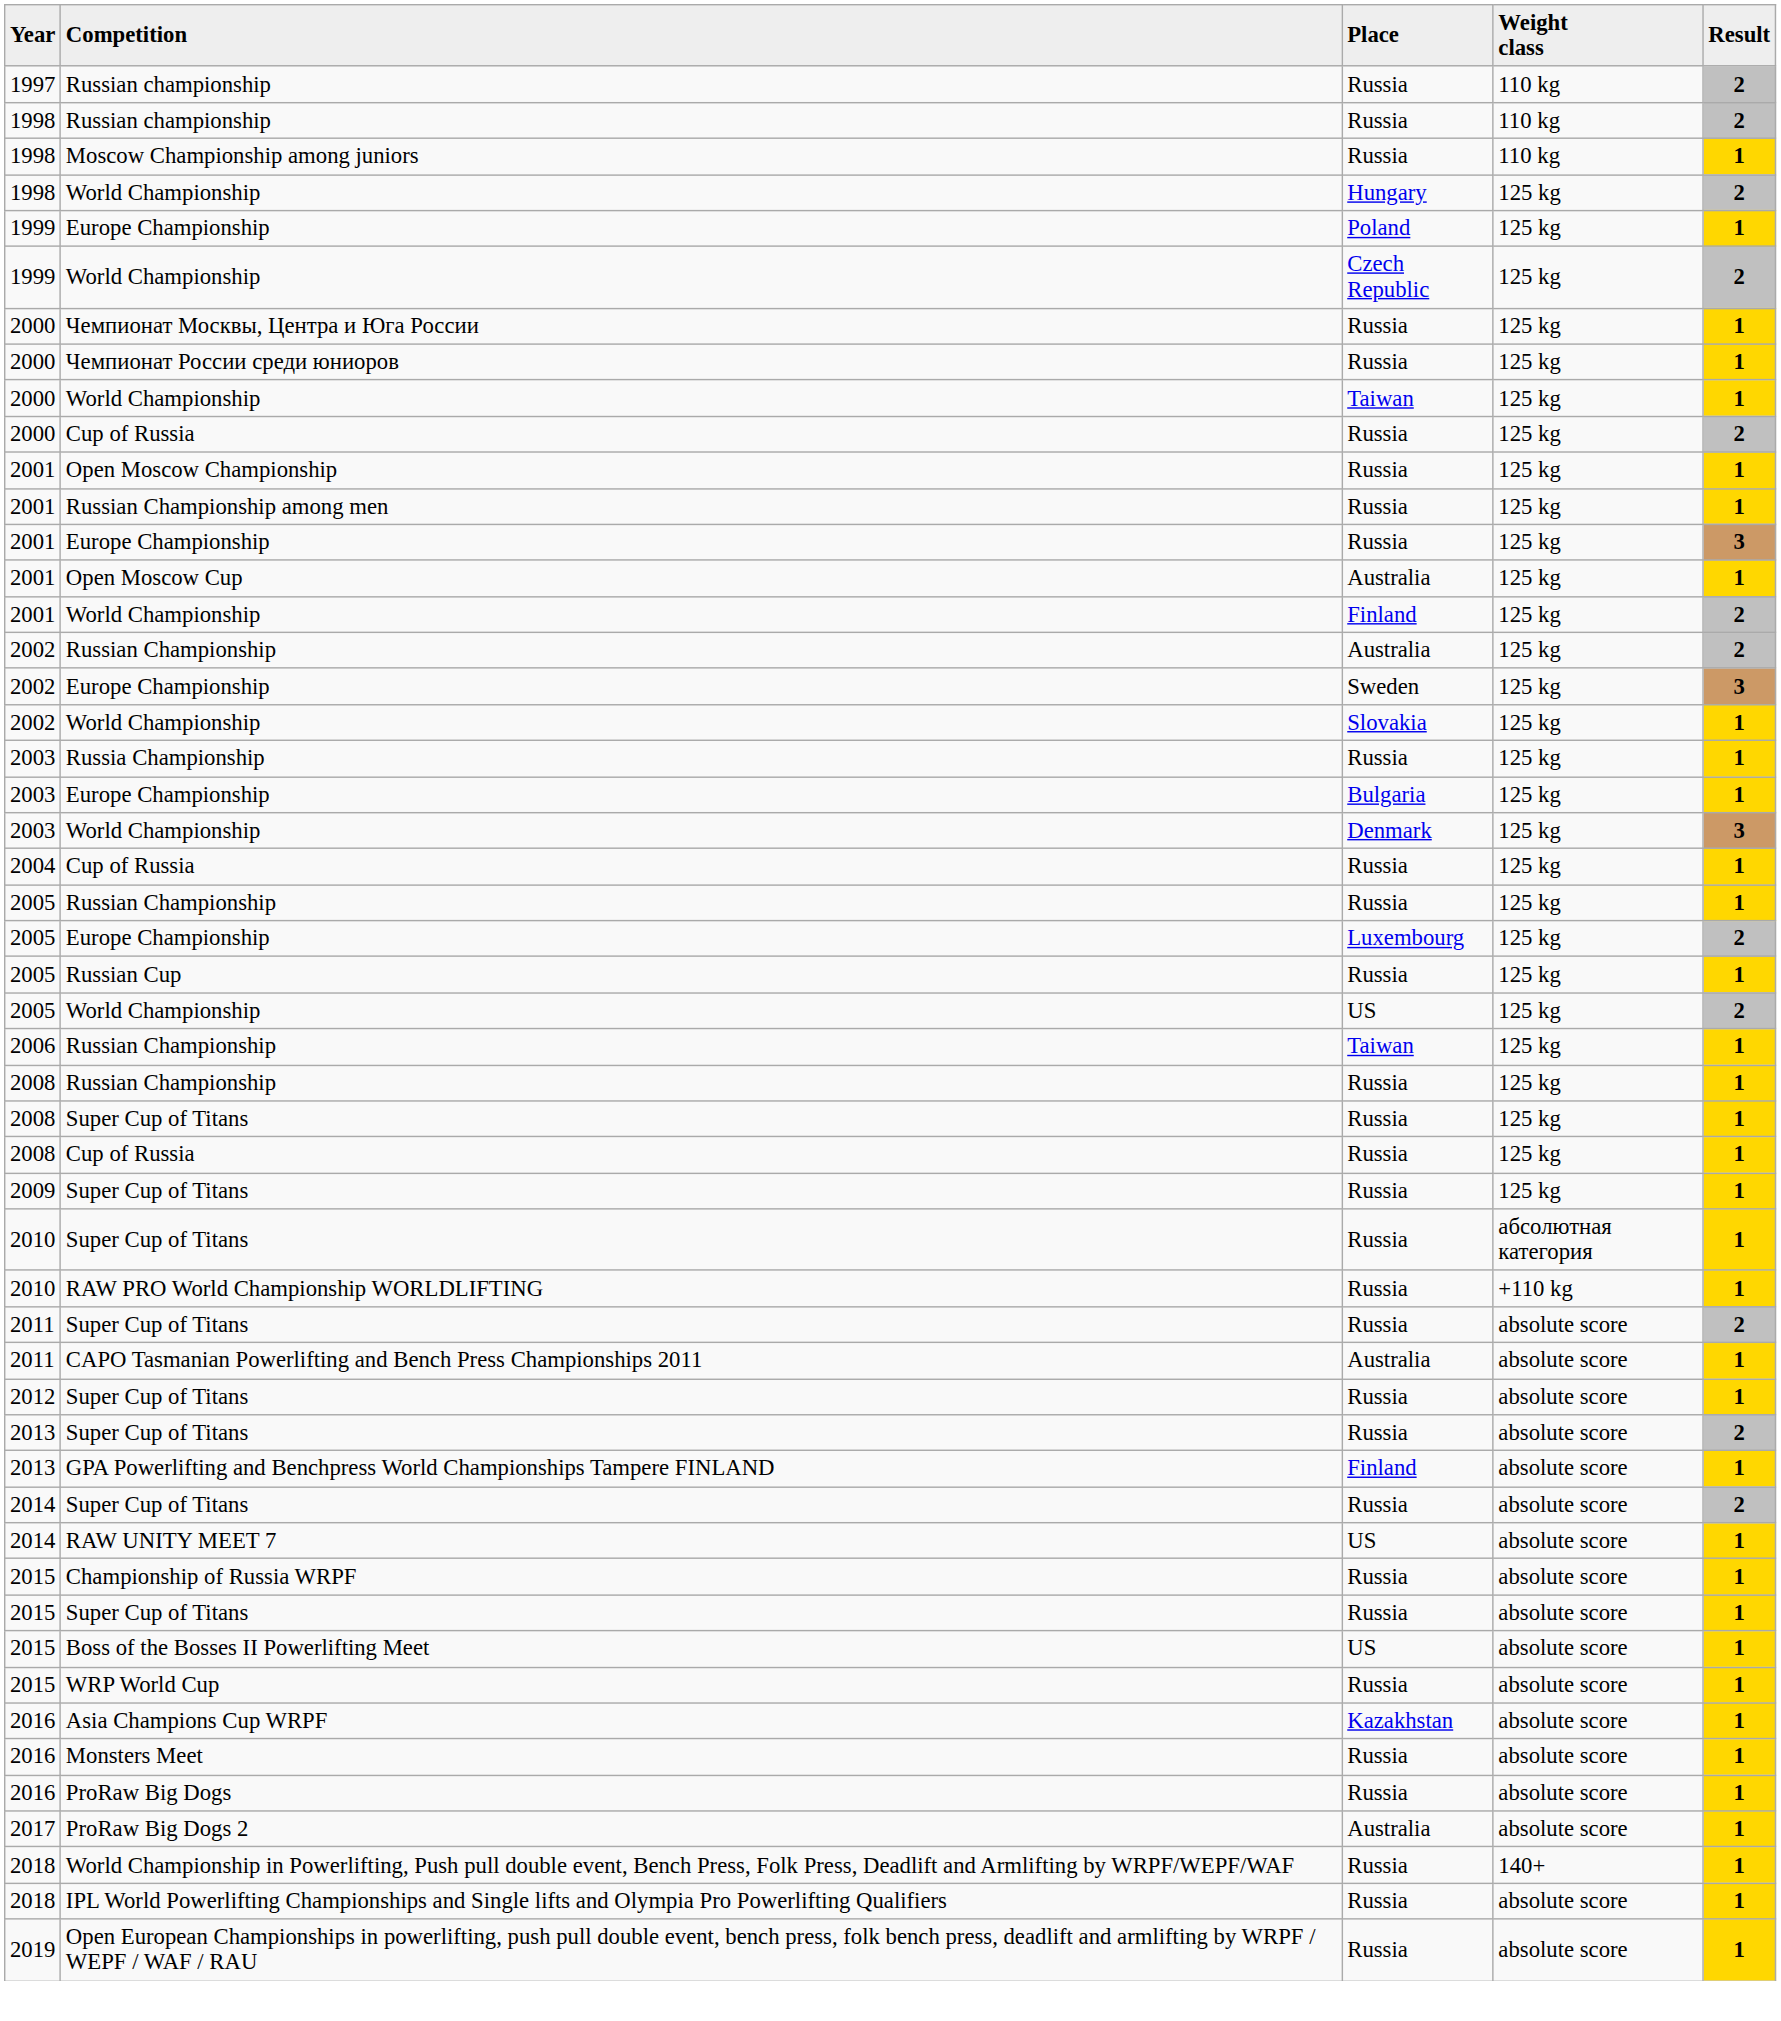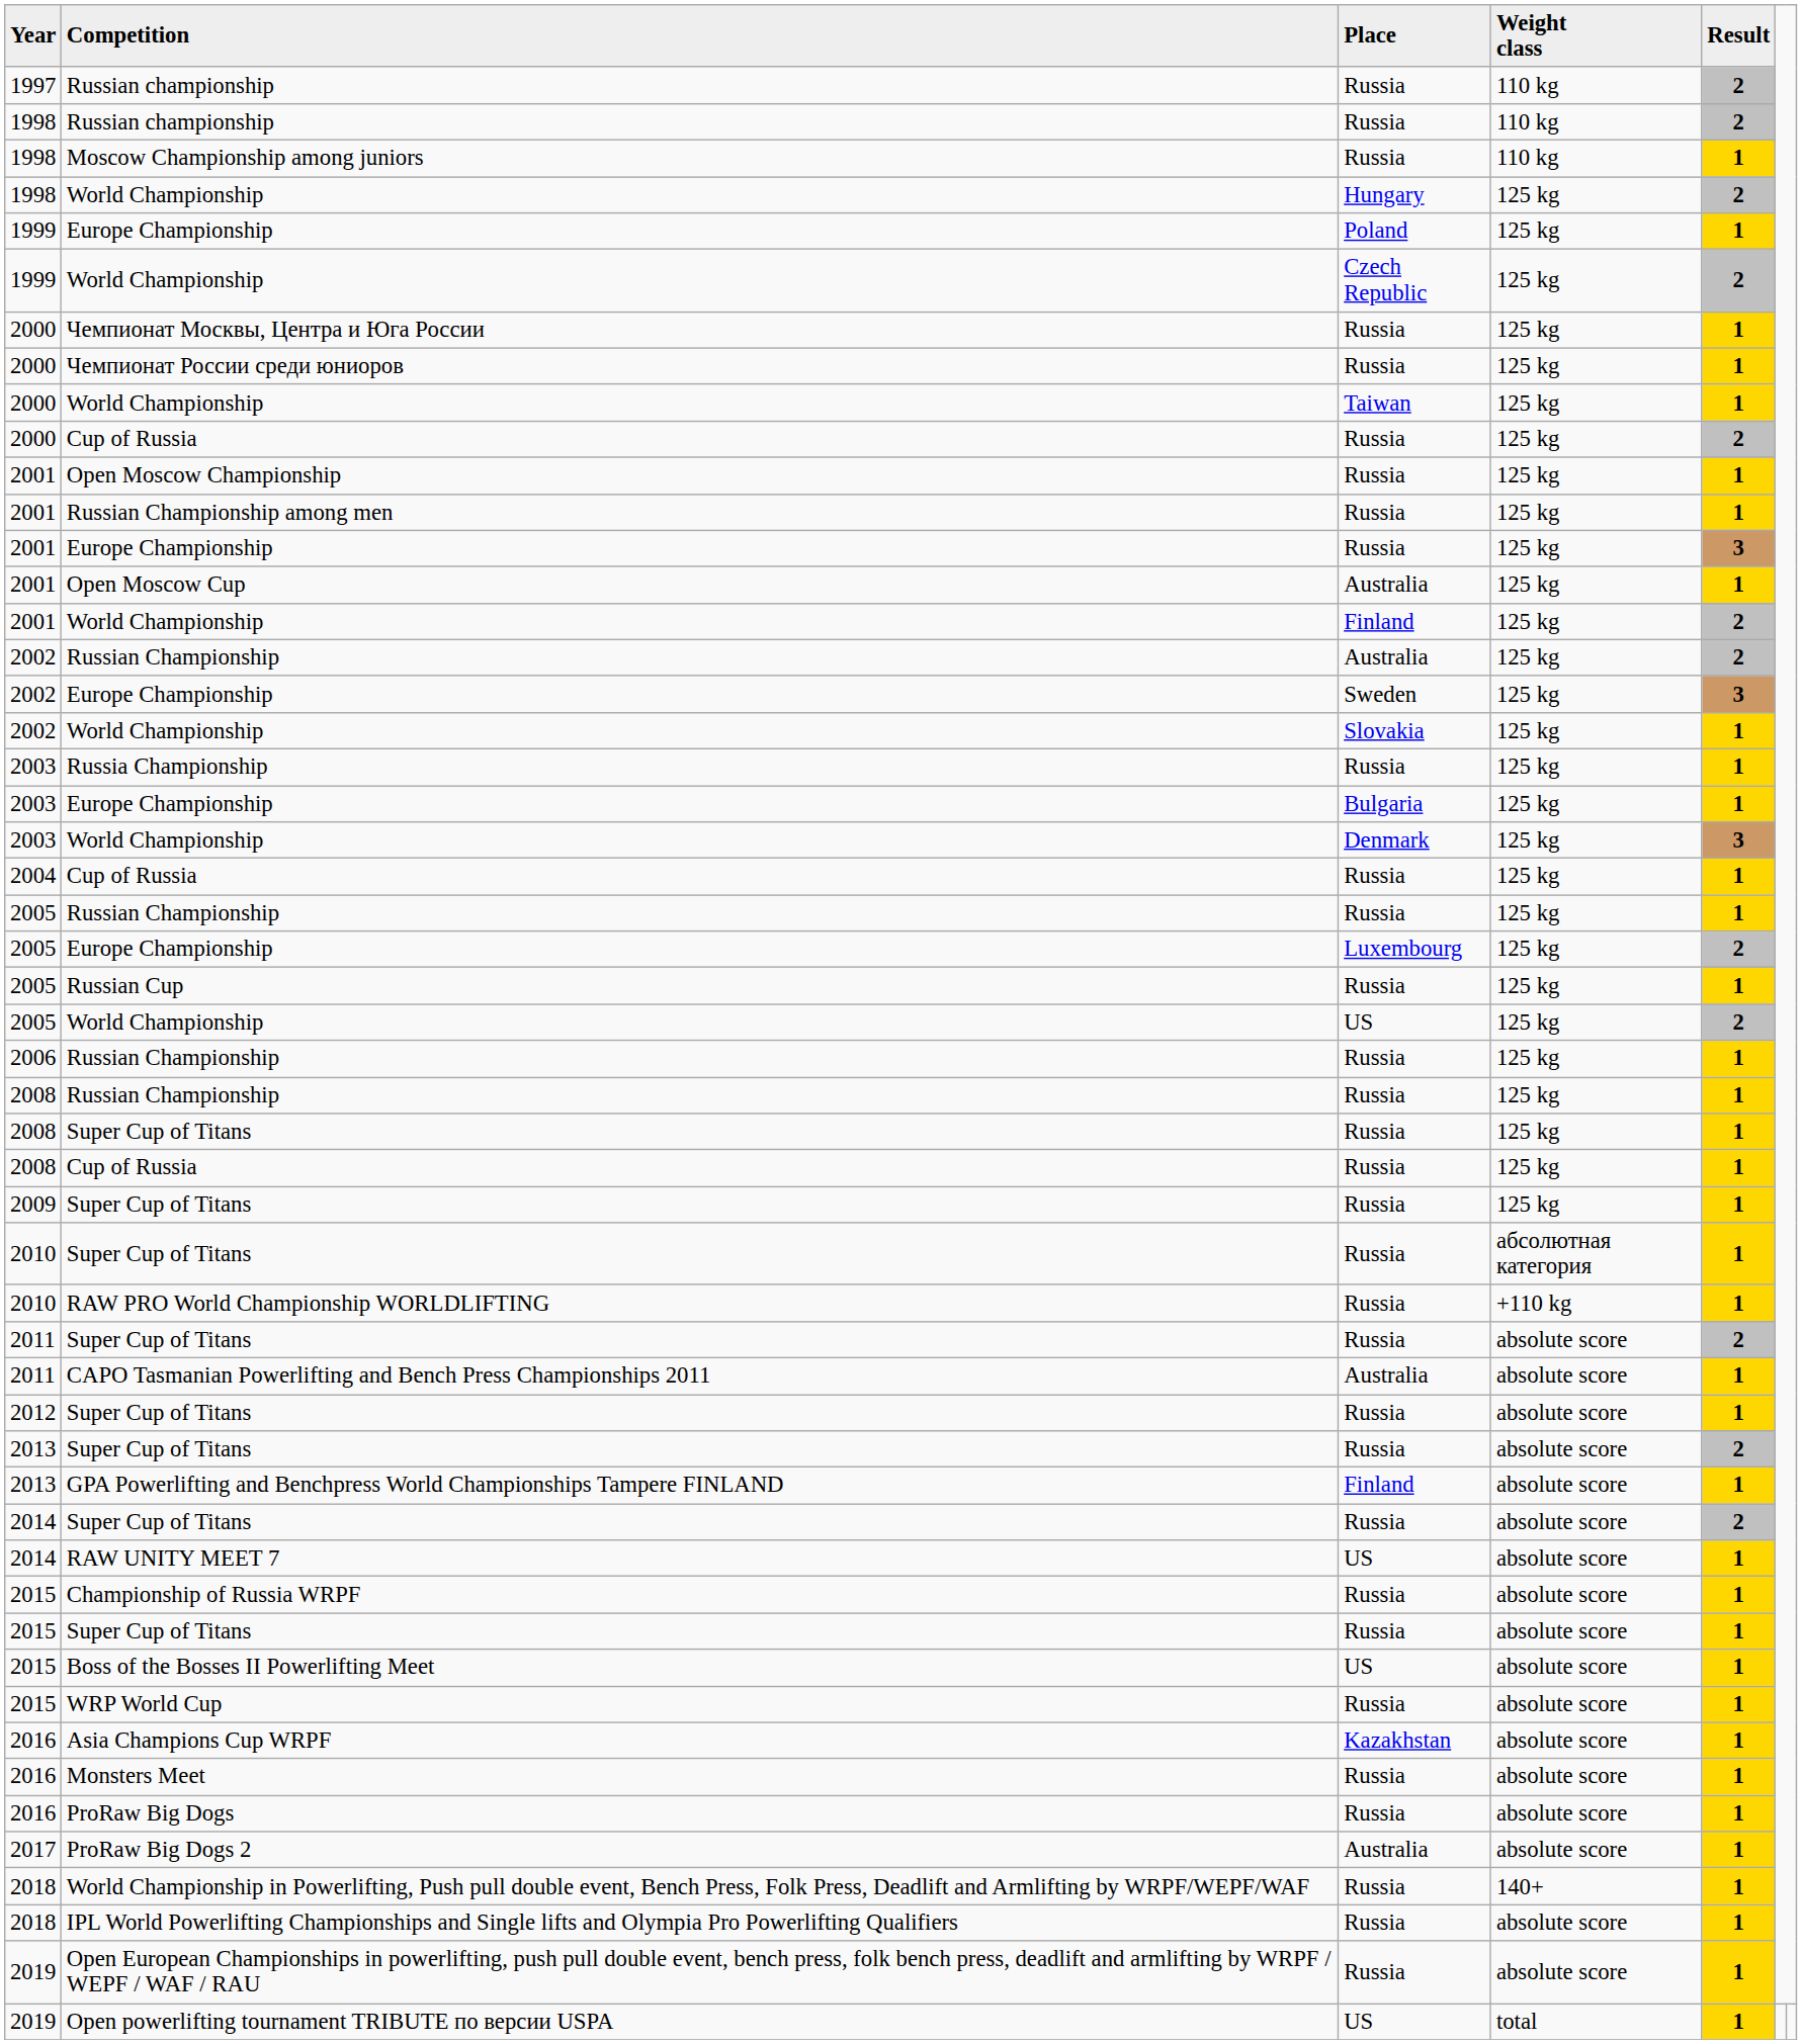2006 / Russian Championship | Place: Taiwan -> Russia
+ row: 2019 | Open powerlifting tournament TRIBUTE по версии USPA | US | total | 1
